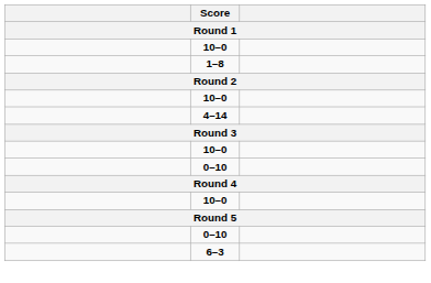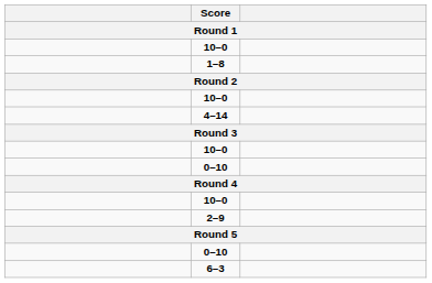+ row: 2–9
